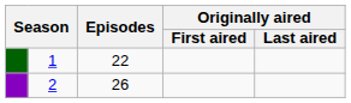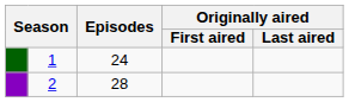1 | Episodes: 22 -> 24
2 | Episodes: 26 -> 28
